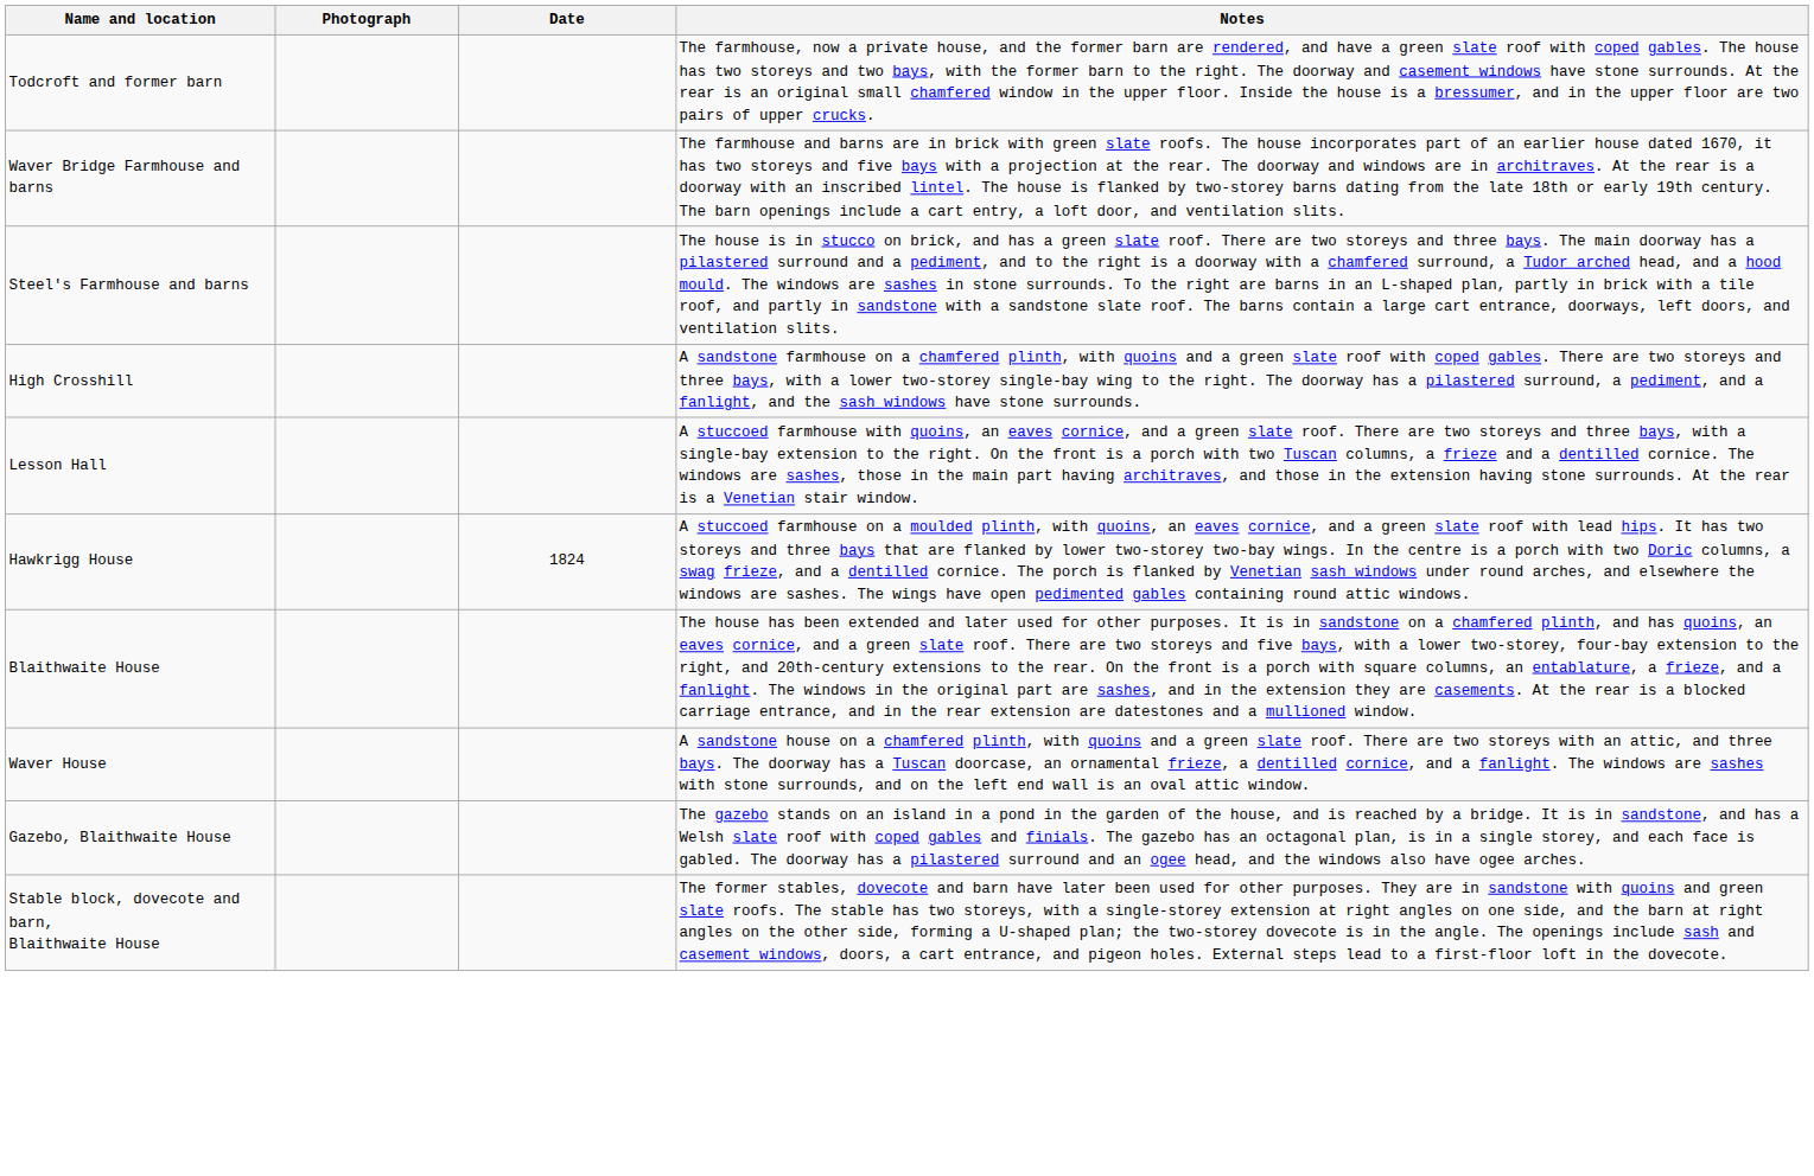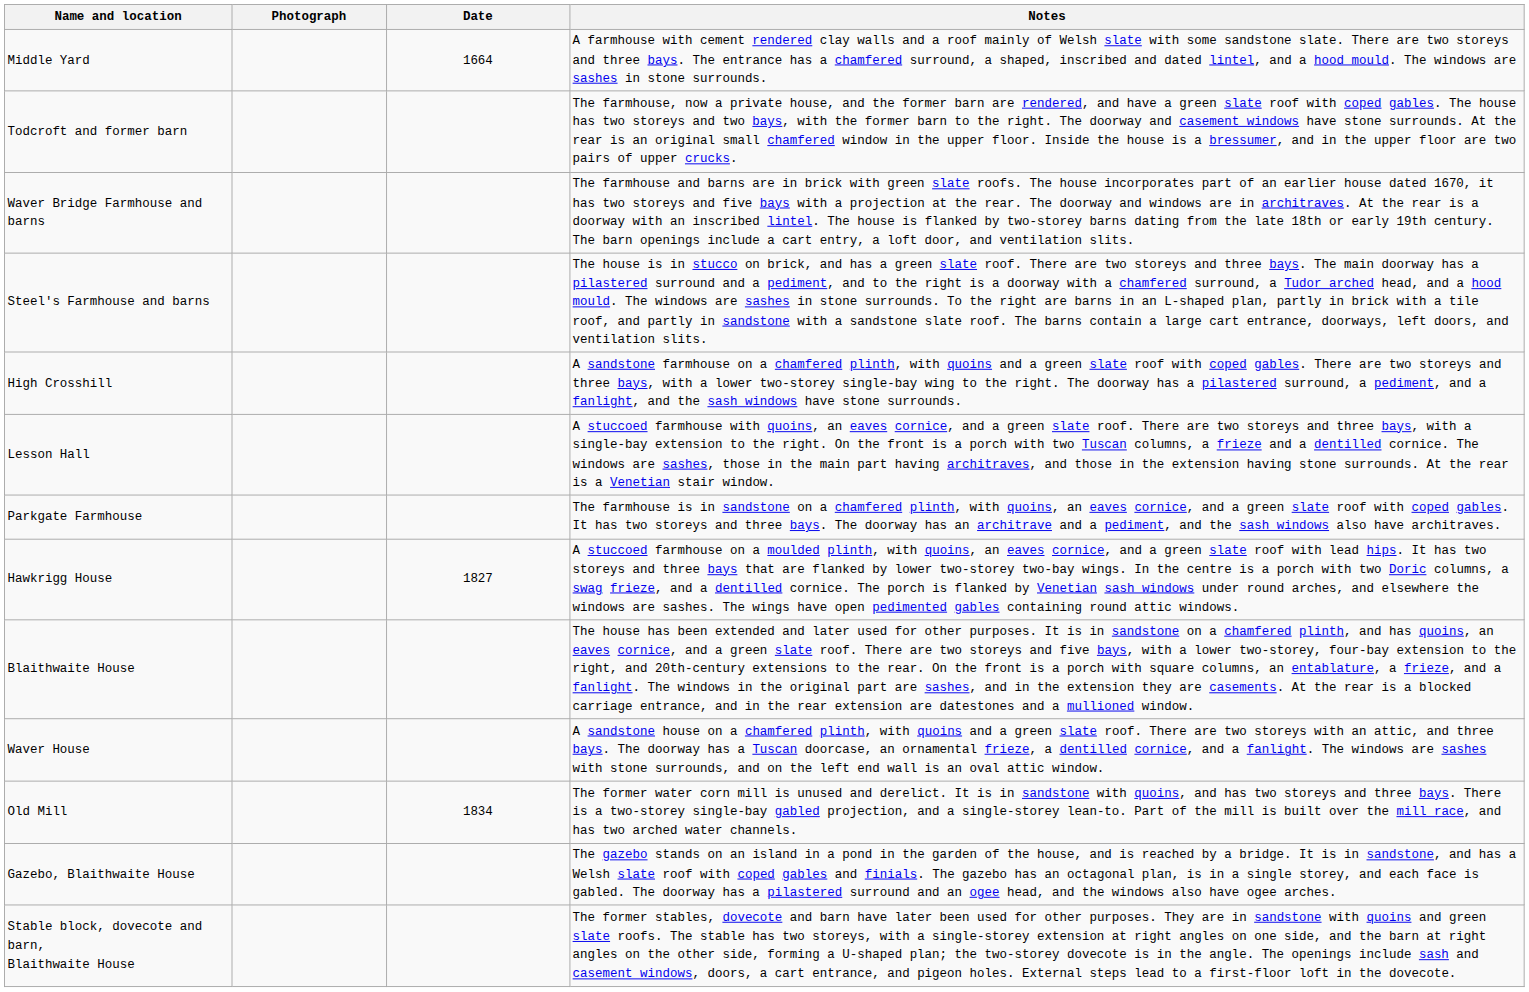+ row: Middle Yard | 1664 | A farmhouse with cement rendered clay walls and a roof mainly of Welsh slate with some sandstone slate. There are two storeys and three bays. The entrance has a chamfered surround, a shaped, inscribed and dated lintel, and a hood mould. The windows are sashes in stone surrounds.
+ row: Parkgate Farmhouse | The farmhouse is in sandstone on a chamfered plinth, with quoins, an eaves cornice, and a green slate roof with coped gables. It has two storeys and three bays. The doorway has an architrave and a pediment, and the sash windows also have architraves.
Hawkrigg House | Date: 1824 -> 1827
+ row: Old Mill | 1834 | The former water corn mill is unused and derelict. It is in sandstone with quoins, and has two storeys and three bays. There is a two-storey single-bay gabled projection, and a single-storey lean-to. Part of the mill is built over the mill race, and has two arched water channels.
